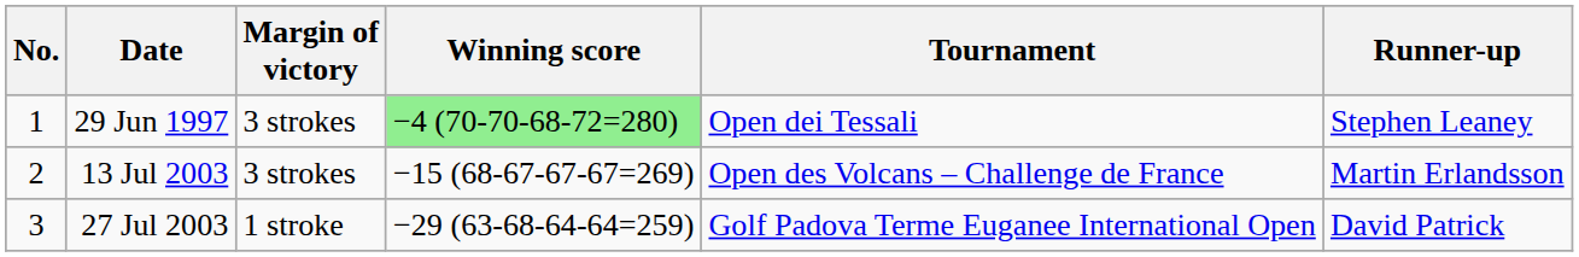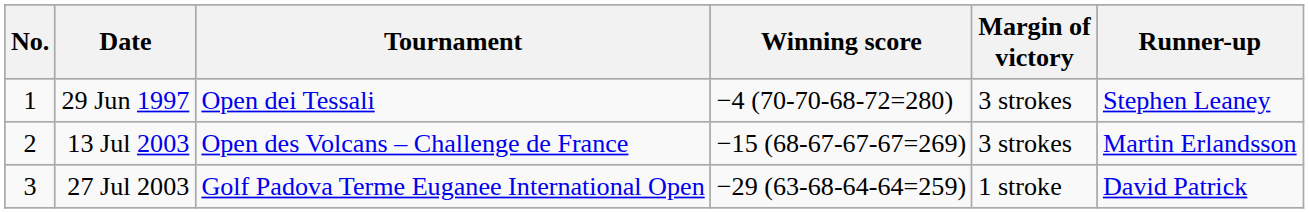columns swapped: Tournament <-> Margin of victory
29 Jun 1997 | Winning score: lightgreen background -> no background
